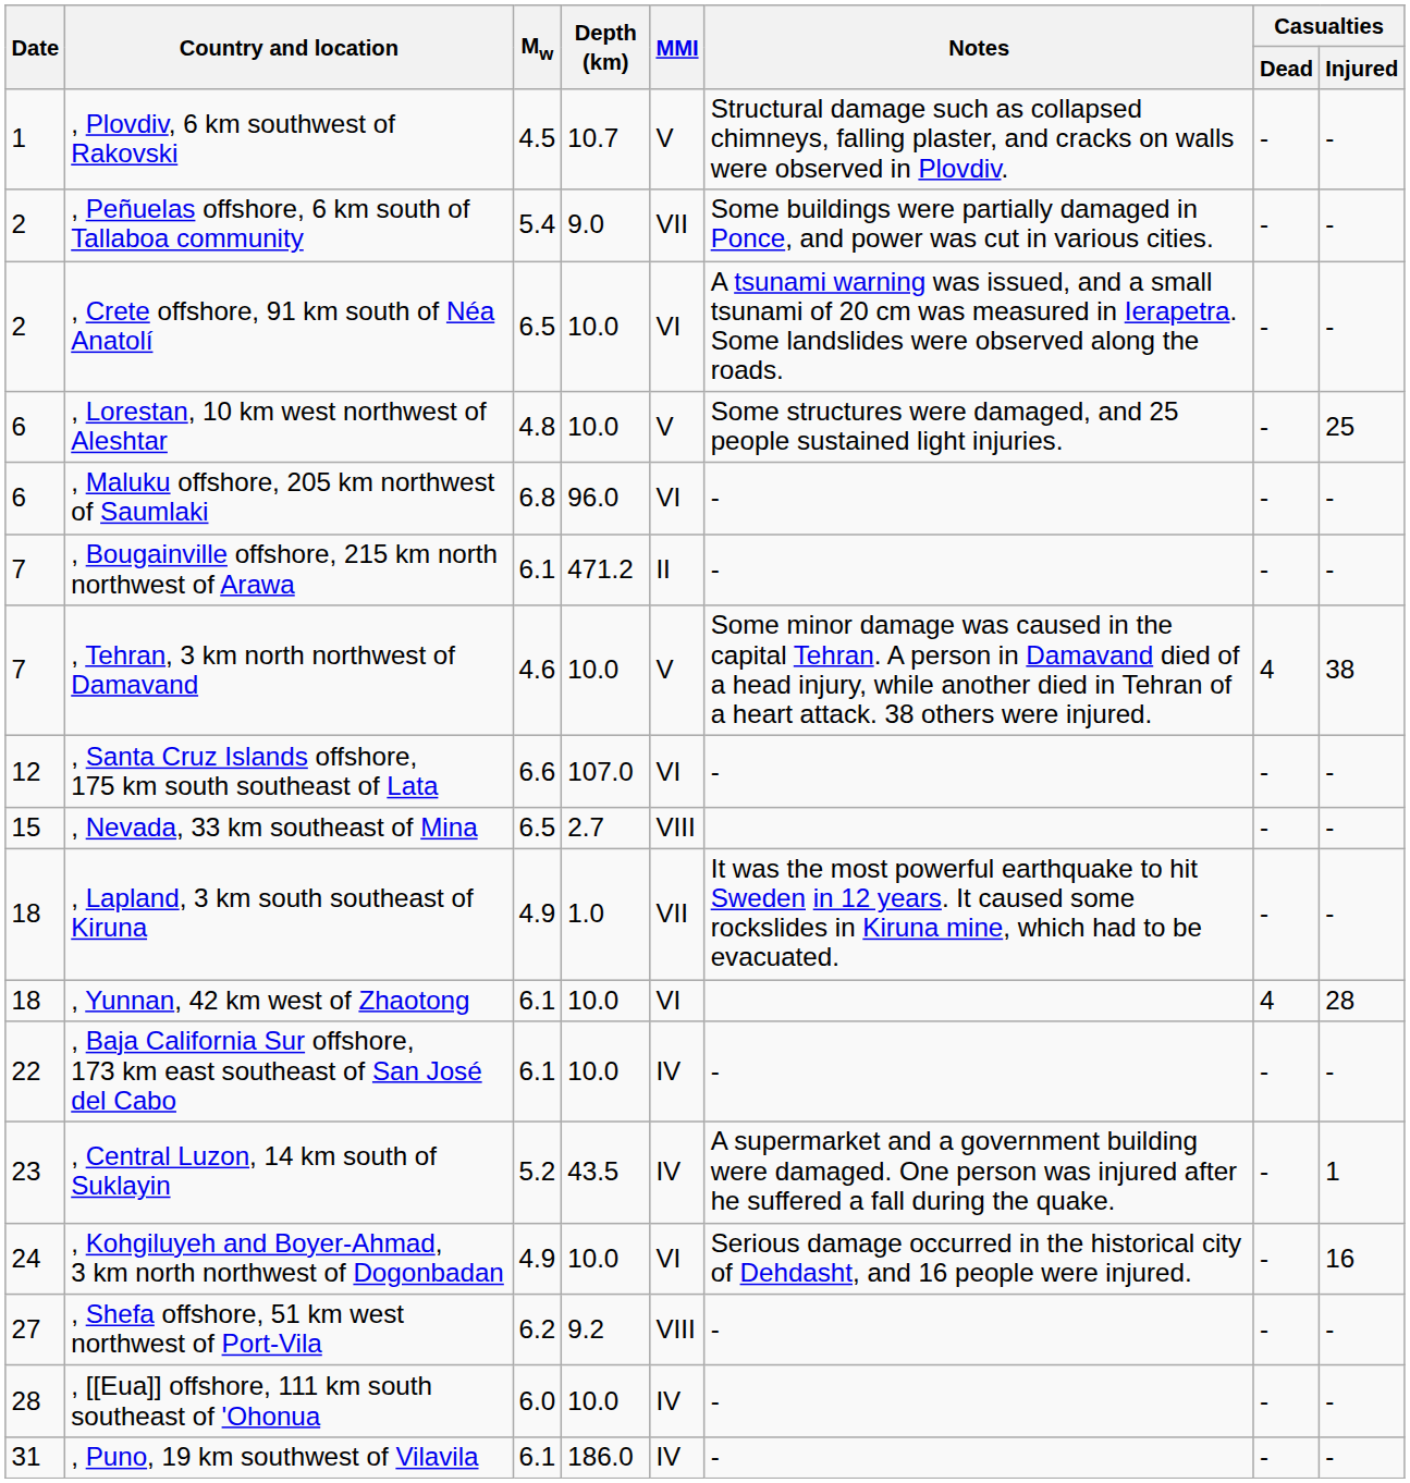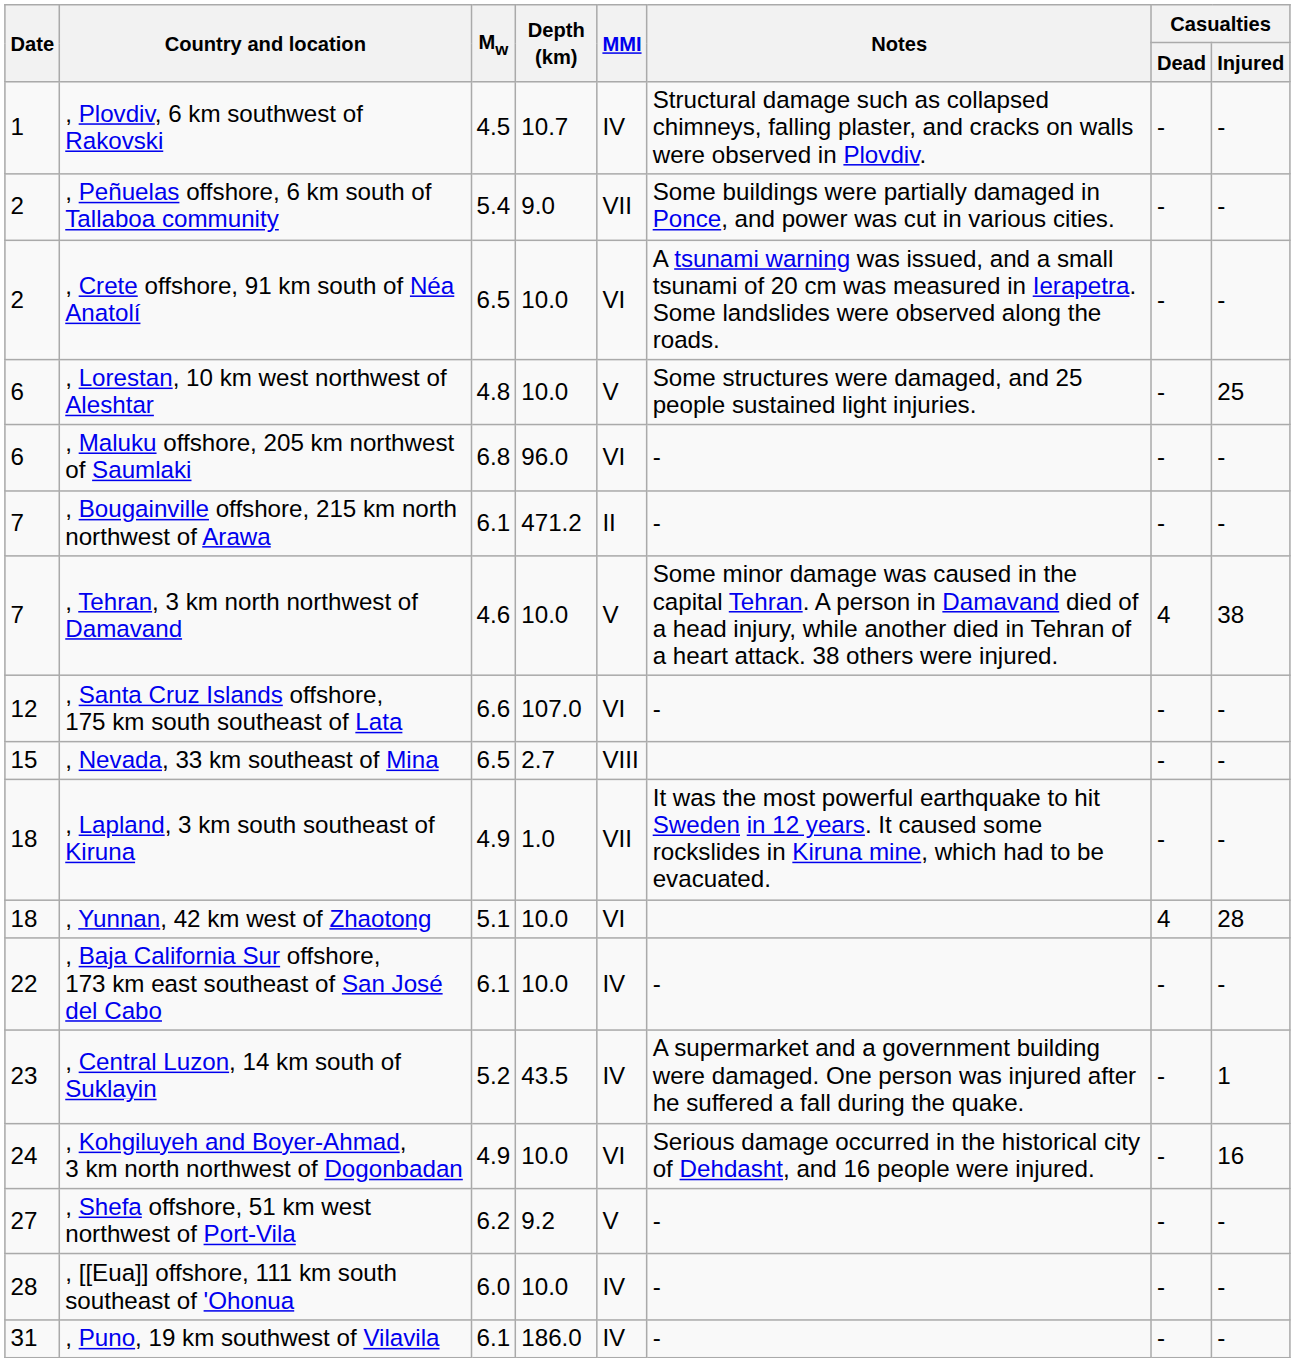, Plovdiv, 6 km southwest of Rakovski | MMI: V -> IV
, Yunnan, 42 km west of Zhaotong | Mw: 6.1 -> 5.1
, Shefa offshore, 51 km west northwest of Port-Vila | MMI: VIII -> V
